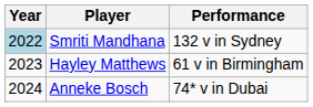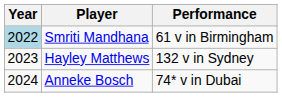Smriti Mandhana | Performance: 132 v in Sydney -> 61 v in Birmingham
Hayley Matthews | Performance: 61 v in Birmingham -> 132 v in Sydney
